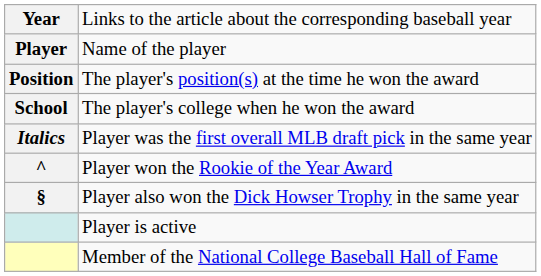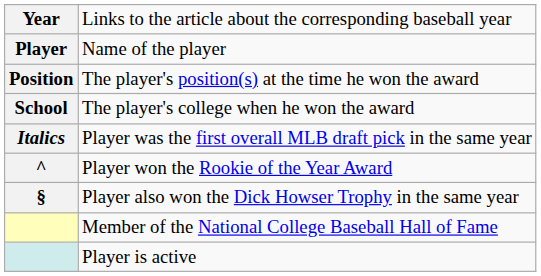rows swapped: Member of the National College Baseball Hall of Fame <-> Player is active
